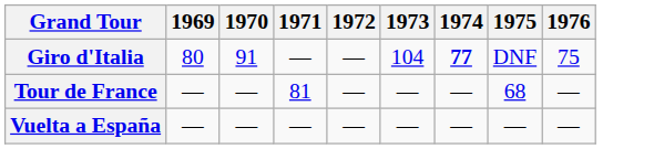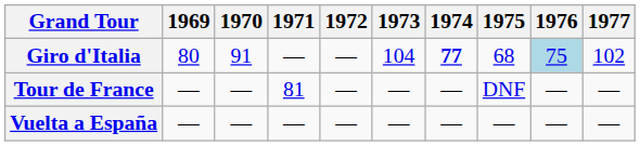+ column: 1977 | 102 | — | —
Giro d'Italia | 1975: DNF -> 68
Giro d'Italia | 1976: no background -> lightblue background
Tour de France | 1975: 68 -> DNF
